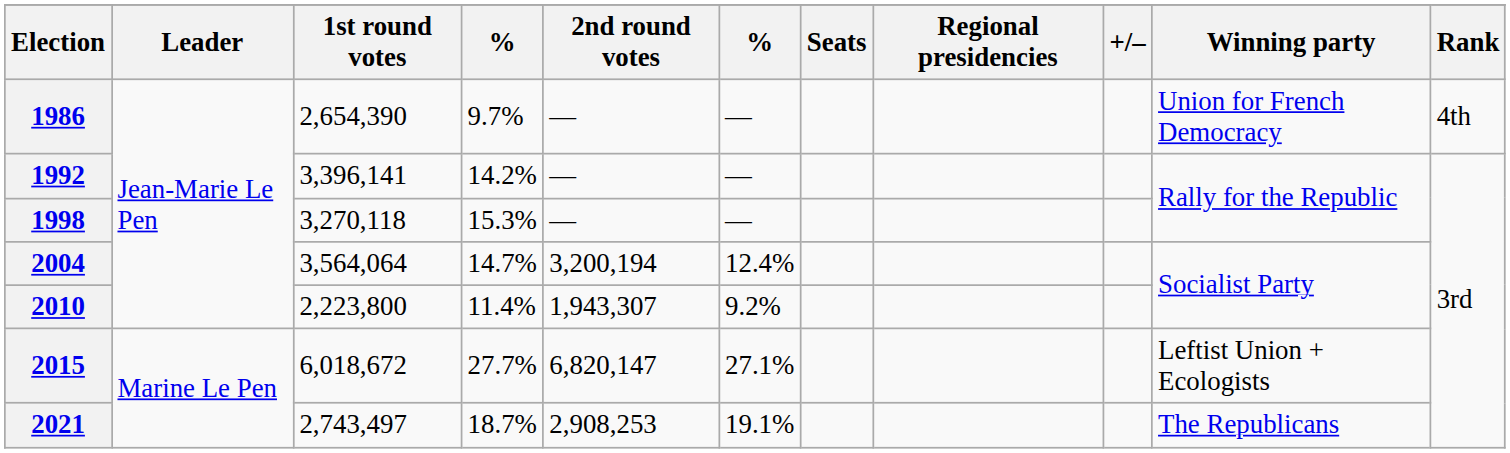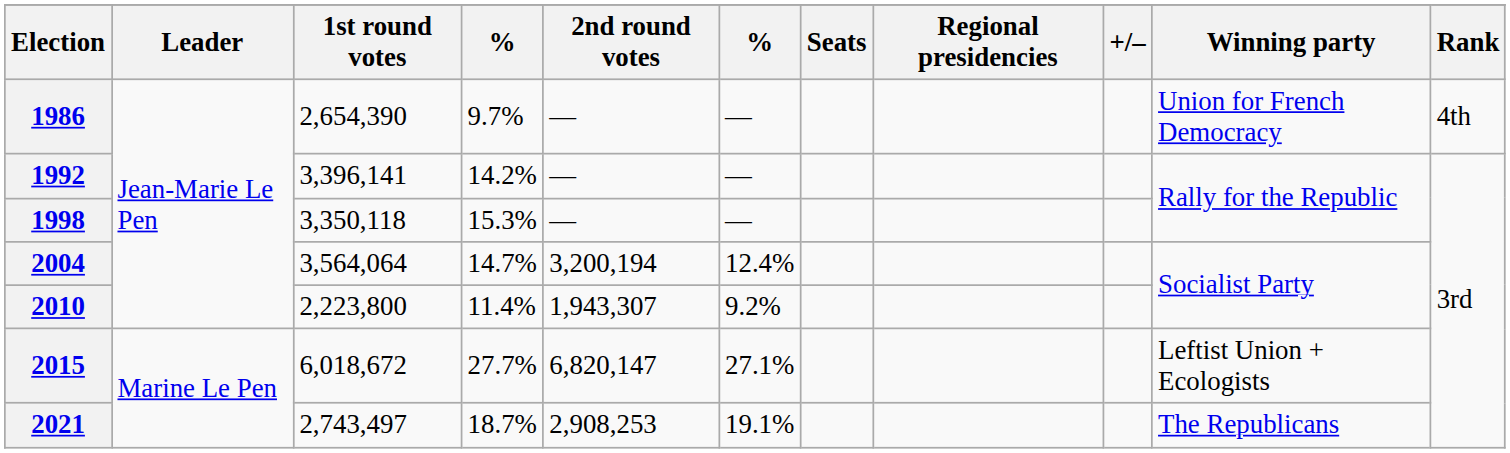1998 | 1st round votes: 3,270,118 -> 3,350,118
